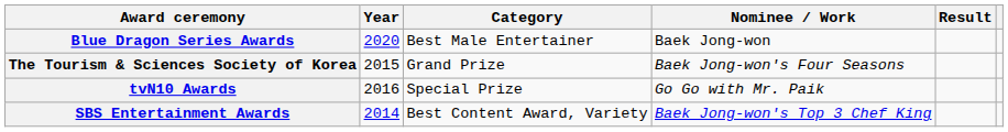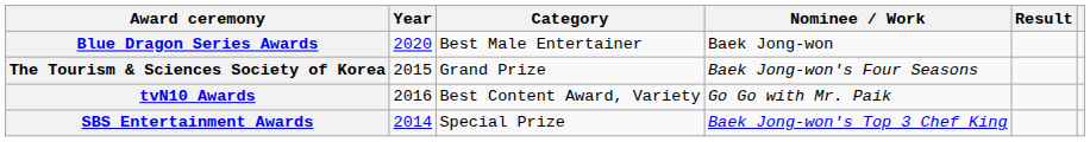tvN10 Awards | Category: Special Prize -> Best Content Award, Variety
SBS Entertainment Awards | Category: Best Content Award, Variety -> Special Prize
